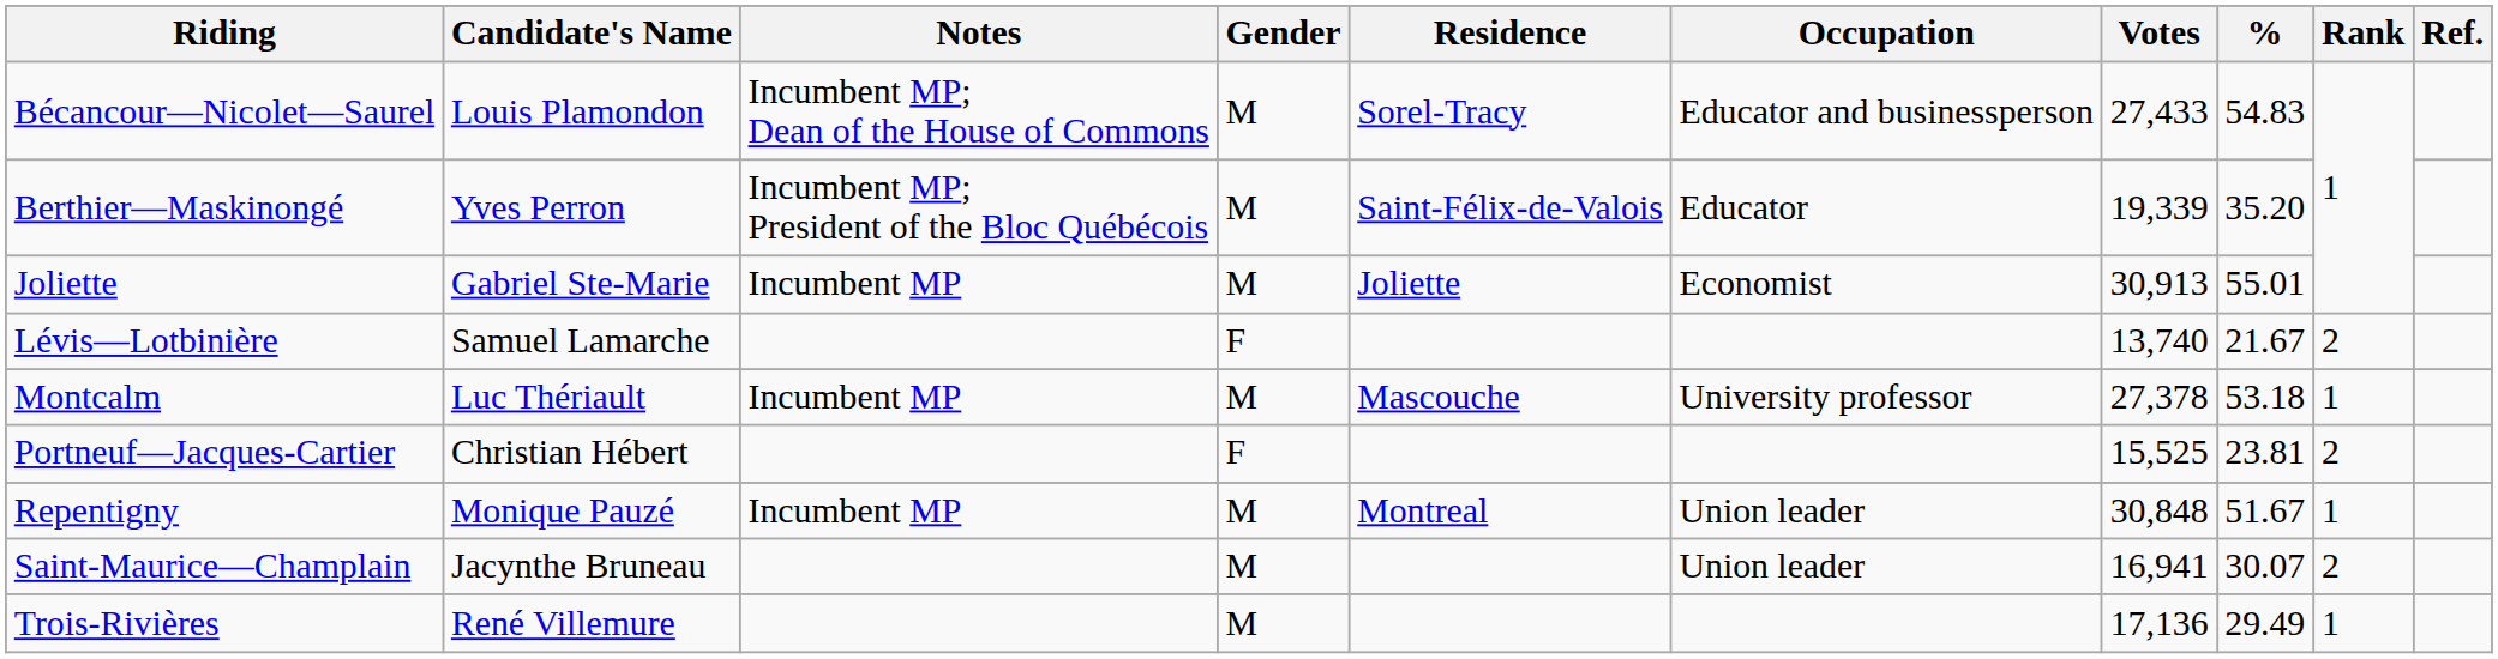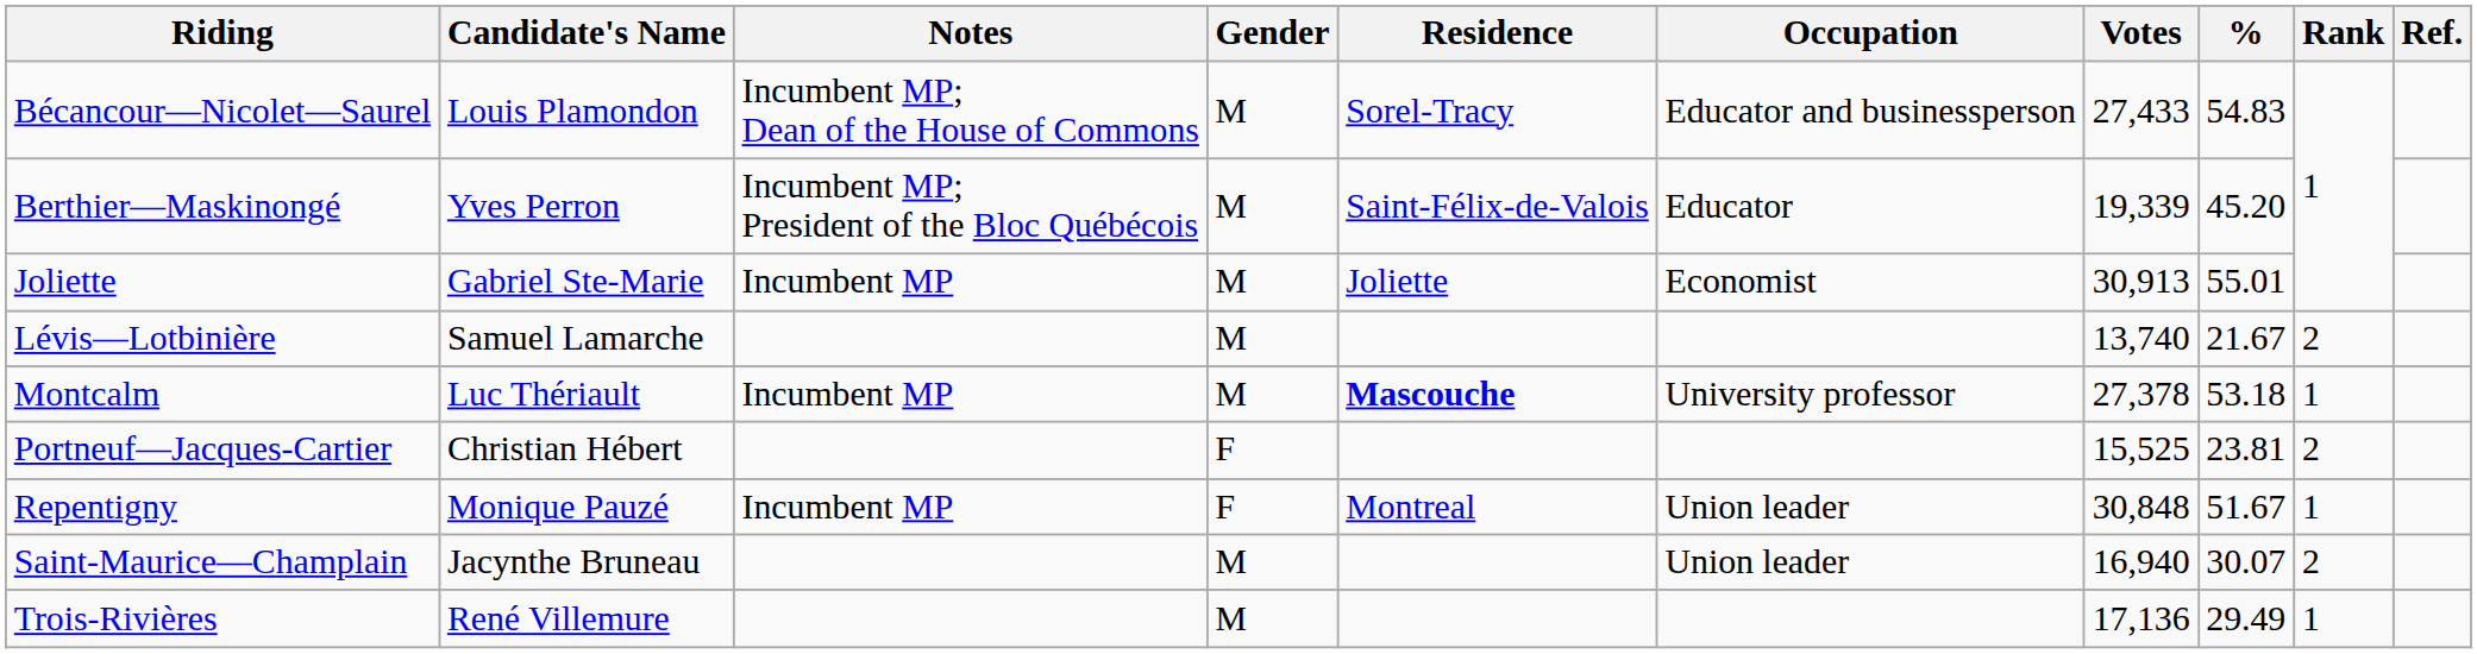Berthier—Maskinongé | %: 35.20 -> 45.20
Lévis—Lotbinière | Gender: F -> M
Montcalm | Residence: normal -> bold
Repentigny | Gender: M -> F
Saint-Maurice—Champlain | Votes: 16,941 -> 16,940
